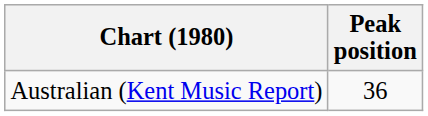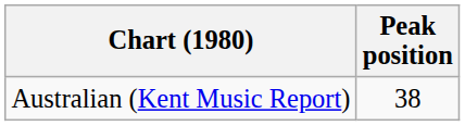Australian (Kent Music Report) | Peak position: 36 -> 38
